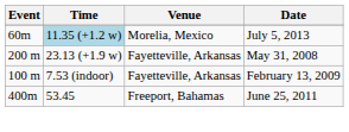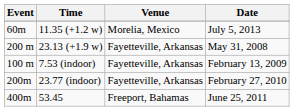July 5, 2013 | Time: lightblue background -> no background
+ row: 200m | 23.77 (indoor) | Fayetteville, Arkansas | February 27, 2010
